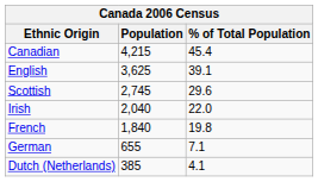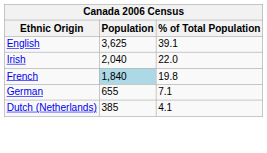- row: Canadian | 4,215 | 45.4
- row: Scottish | 2,745 | 29.6
French | Population: no background -> lightblue background
